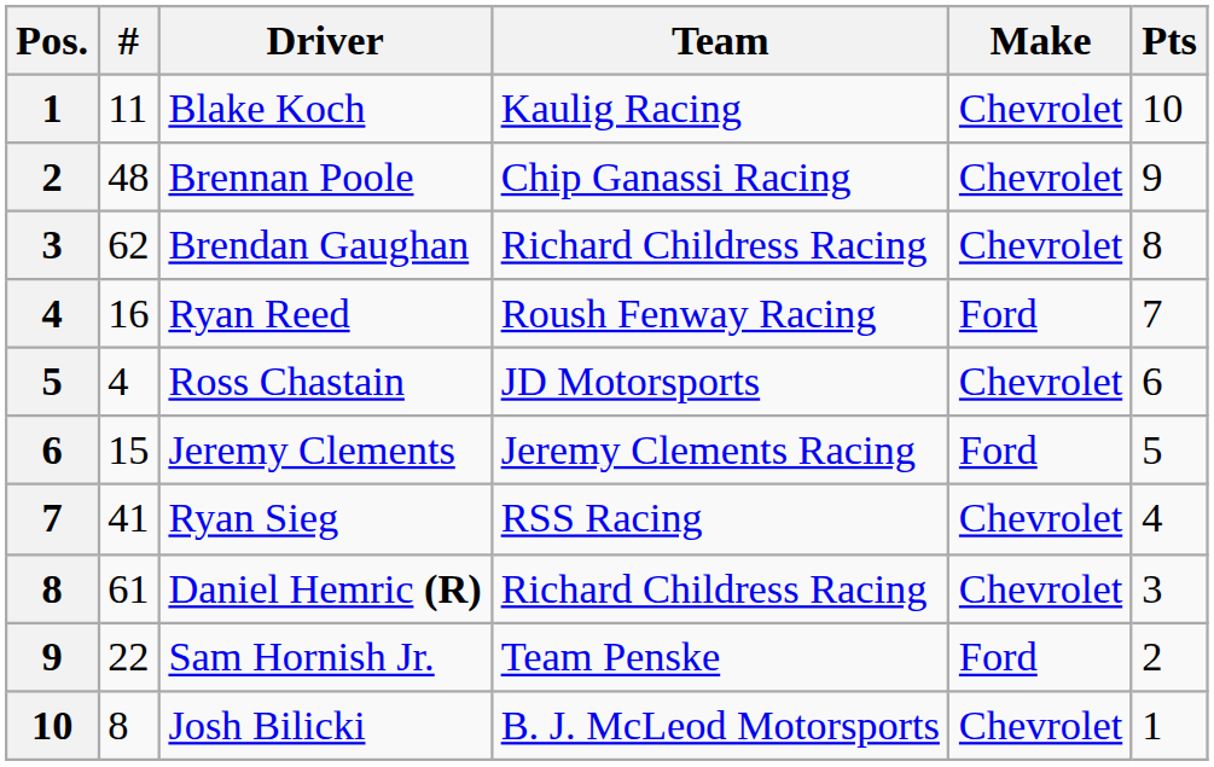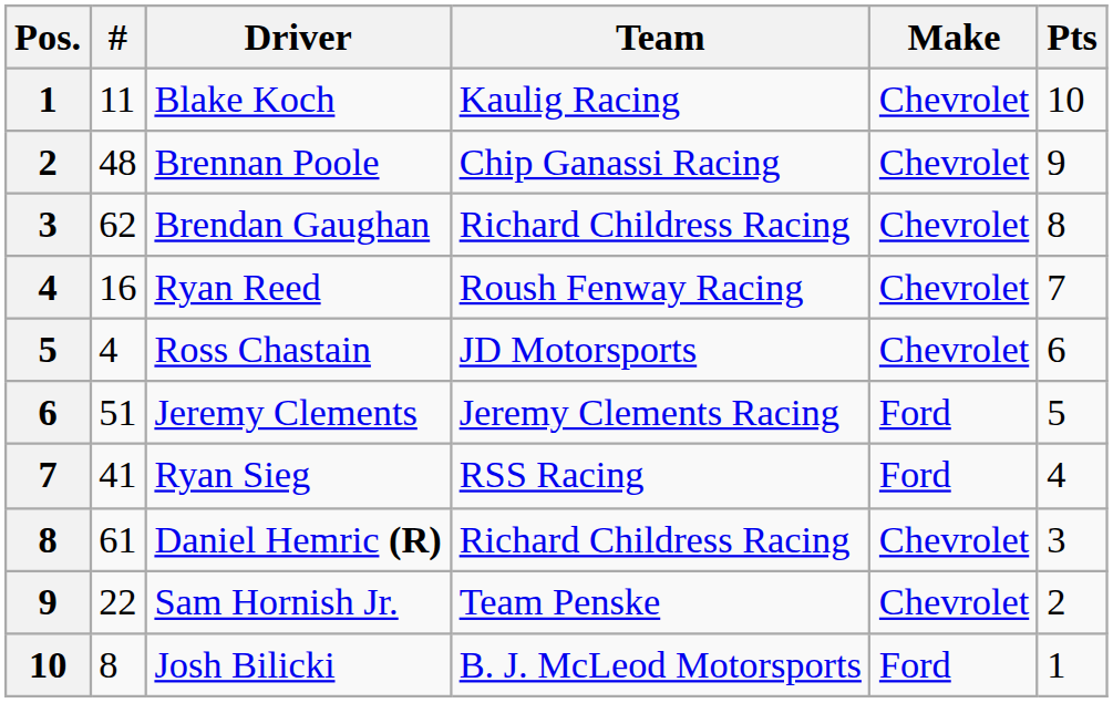Ryan Reed | Make: Ford -> Chevrolet
Jeremy Clements | #: 15 -> 51
Ryan Sieg | Make: Chevrolet -> Ford
Sam Hornish Jr. | Make: Ford -> Chevrolet
Josh Bilicki | Make: Chevrolet -> Ford
